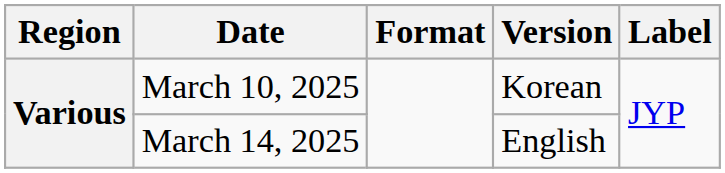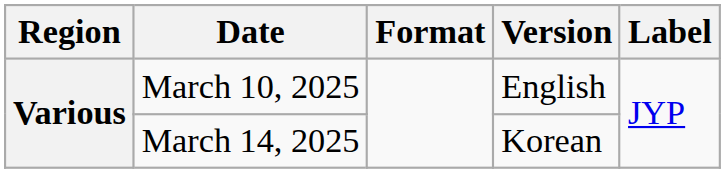March 10, 2025 | Version: Korean -> English
March 14, 2025 | Version: English -> Korean
